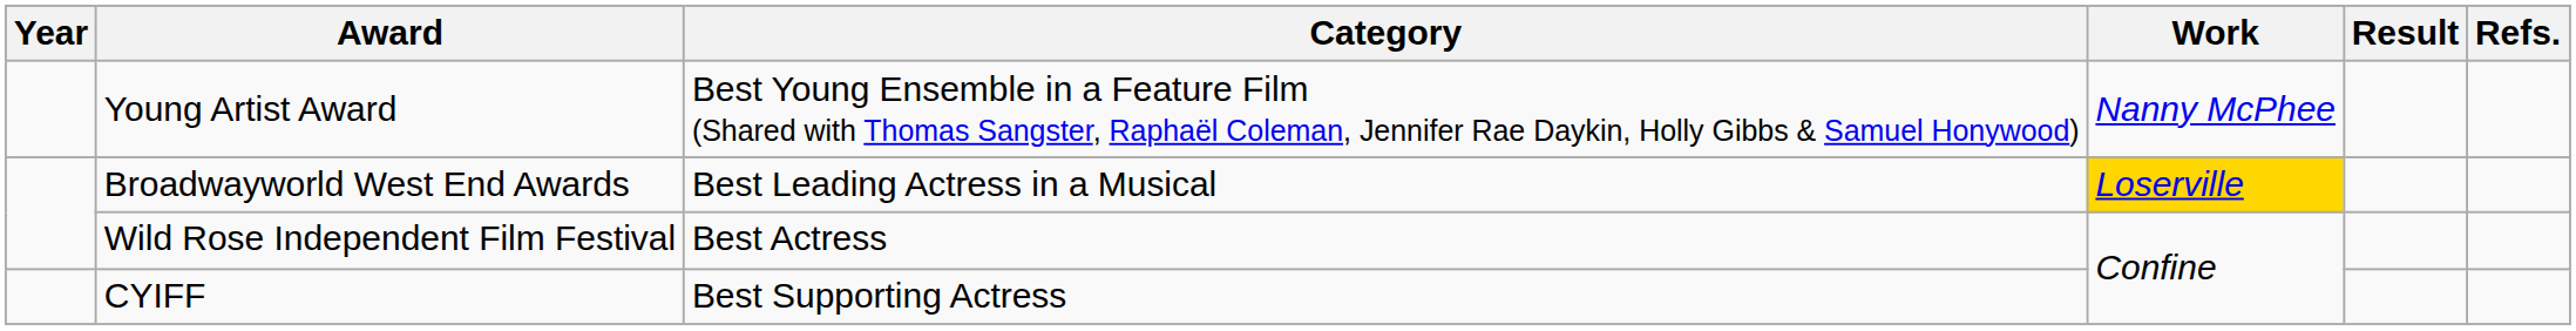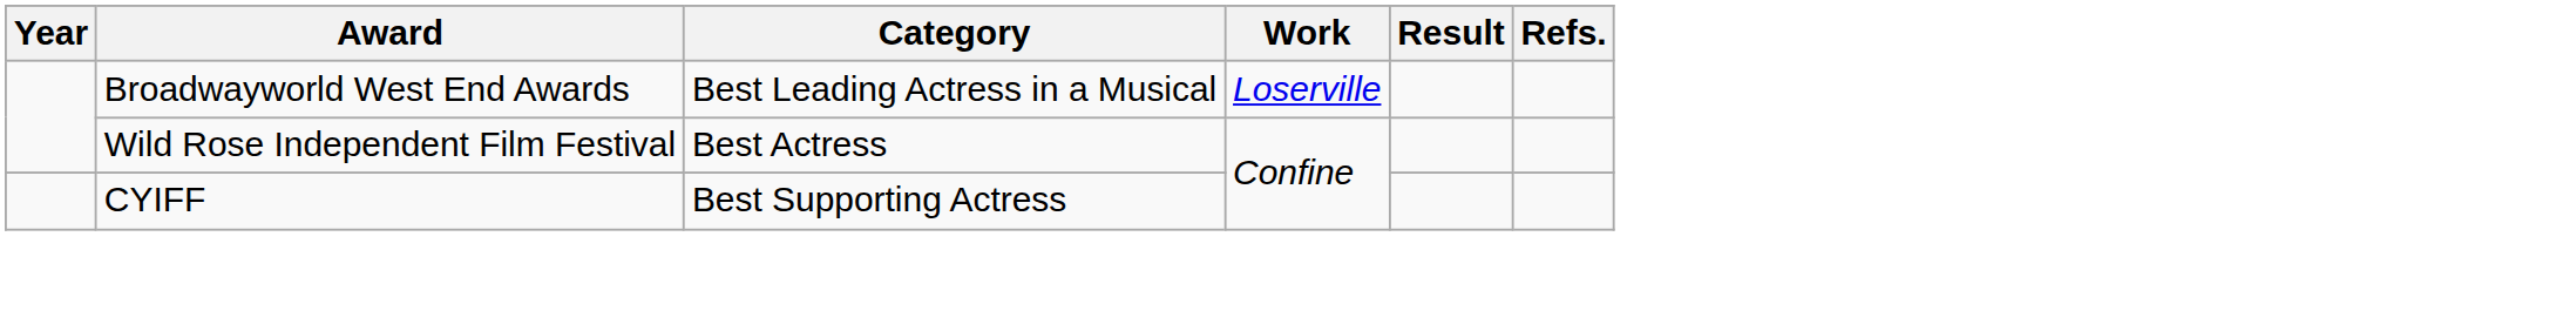- row: Young Artist Award | Best Young Ensemble in a Feature Film (Shared with Thomas Sangster, Raphaël Coleman, Jennifer Rae Daykin, Holly Gibbs & Samuel Honywood) | Nanny McPhee
Broadwayworld West End Awards | Work: gold background -> no background
